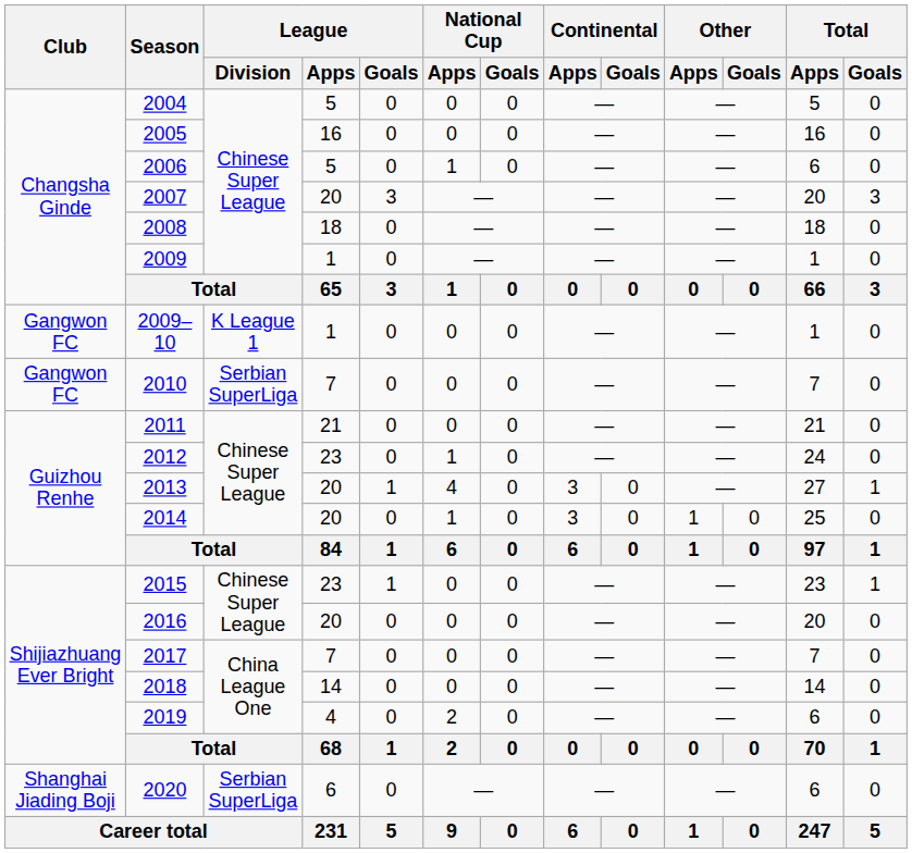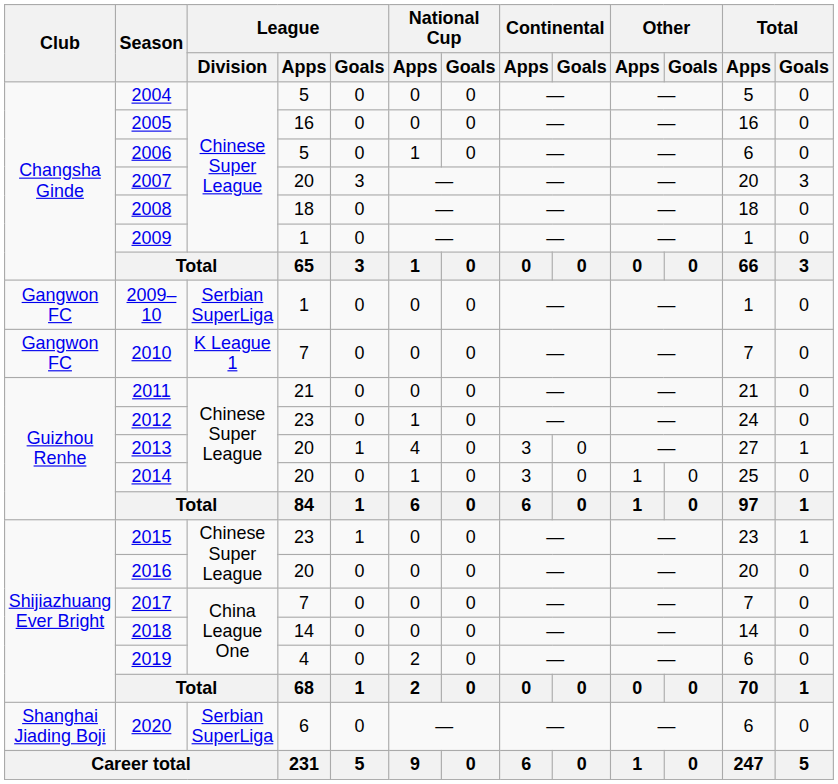2009–10 | League / Division: K League 1 -> Serbian SuperLiga
2010 | League / Division: Serbian SuperLiga -> K League 1
